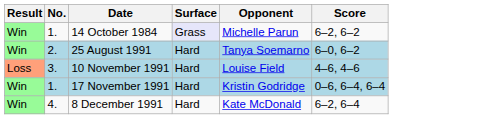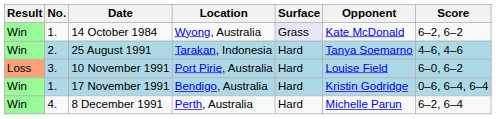+ column: Location | Wyong, Australia | Tarakan, Indonesia | Port Pirie, Australia | Bendigo, Australia | Perth, Australia
14 October 1984 | Opponent: Michelle Parun -> Kate McDonald
25 August 1991 | Score: 6–0, 6–2 -> 4–6, 4–6
10 November 1991 | Score: 4–6, 4–6 -> 6–0, 6–2
8 December 1991 | Opponent: Kate McDonald -> Michelle Parun
